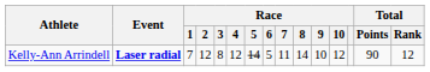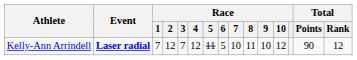Kelly-Ann Arrindell | Race / 3: 8 -> 7
Kelly-Ann Arrindell | Race / 5: 14 -> 11
Kelly-Ann Arrindell | Race / 7: 11 -> 10
Kelly-Ann Arrindell | Race / 8: 14 -> 11
